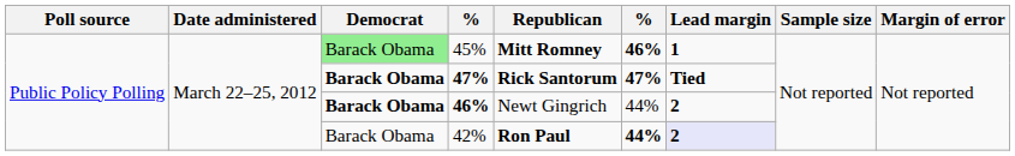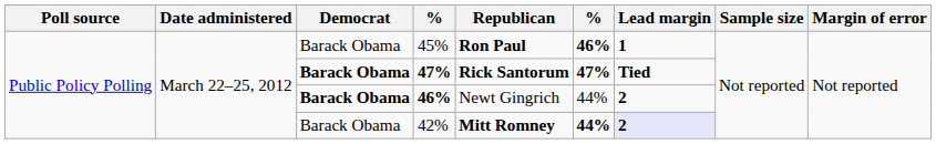45% | Democrat: lightgreen background -> no background
45% | Republican: Mitt Romney -> Ron Paul
42% | Republican: Ron Paul -> Mitt Romney
